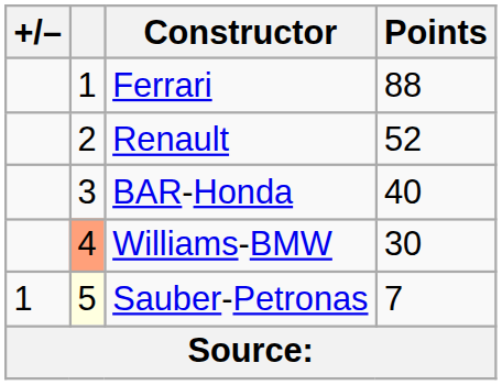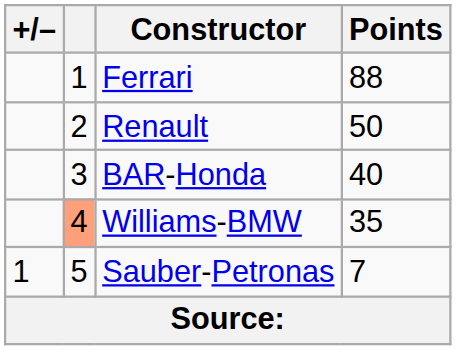Renault | Points: 52 -> 50
Williams-BMW | Points: 30 -> 35
Sauber-Petronas | column 2: lightyellow background -> no background
